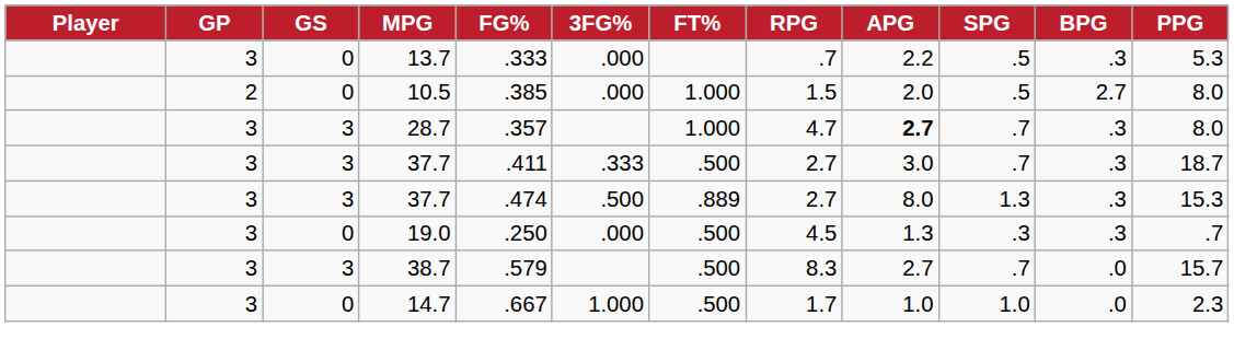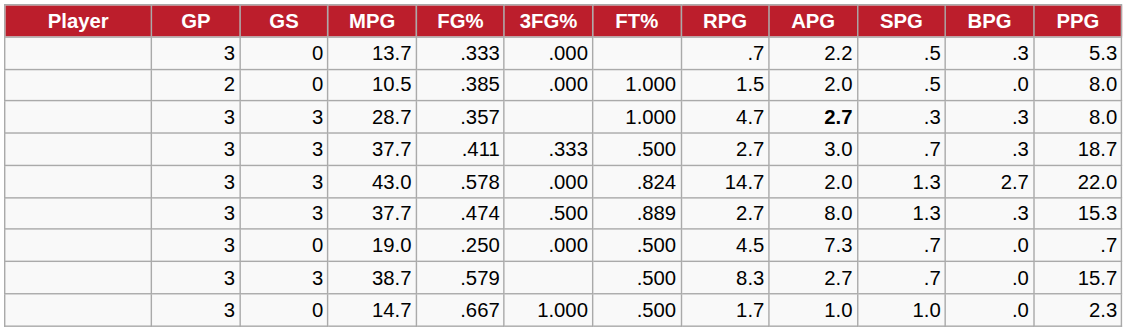10.5 | BPG: 2.7 -> .0
28.7 | SPG: .7 -> .3
+ row: 3 | 3 | 43.0 | .578 | .000 | .824 | 14.7 | 2.0 | 1.3 | 2.7 | 22.0
19.0 | APG: 1.3 -> 7.3
19.0 | SPG: .3 -> .7
19.0 | BPG: .3 -> .0
